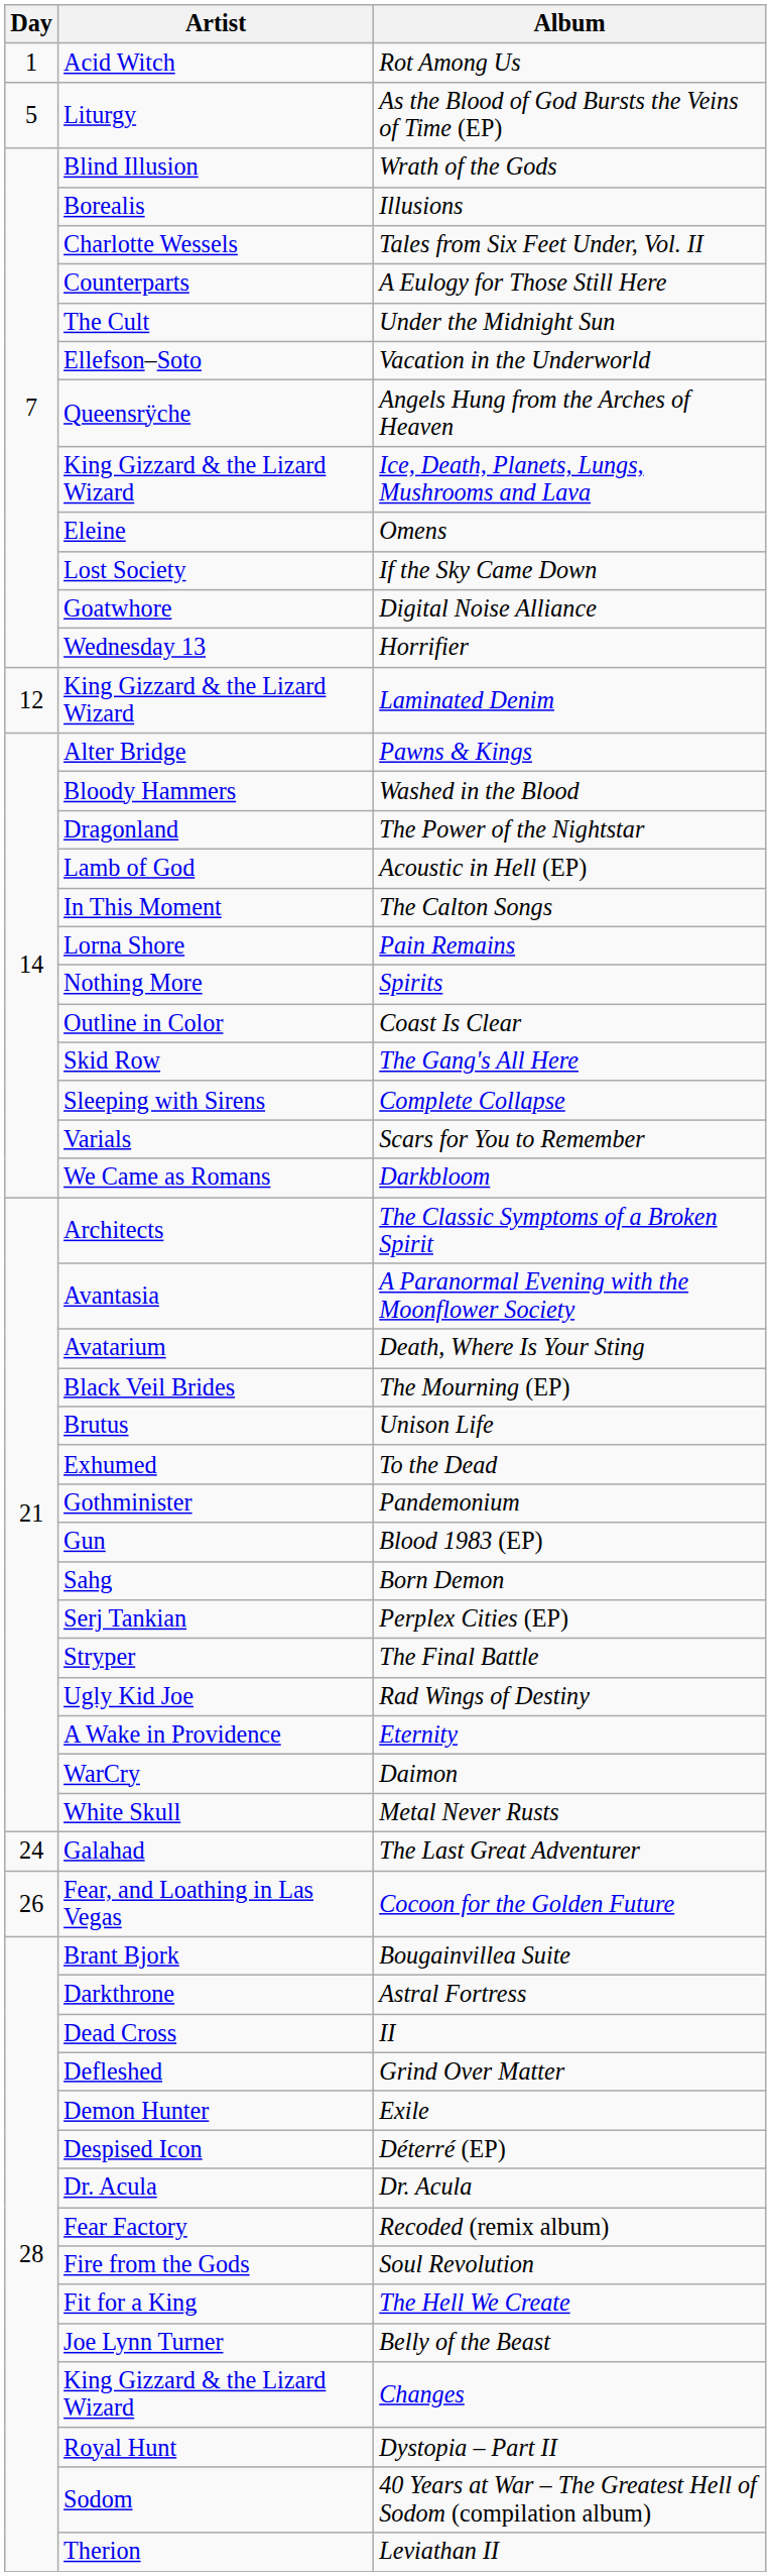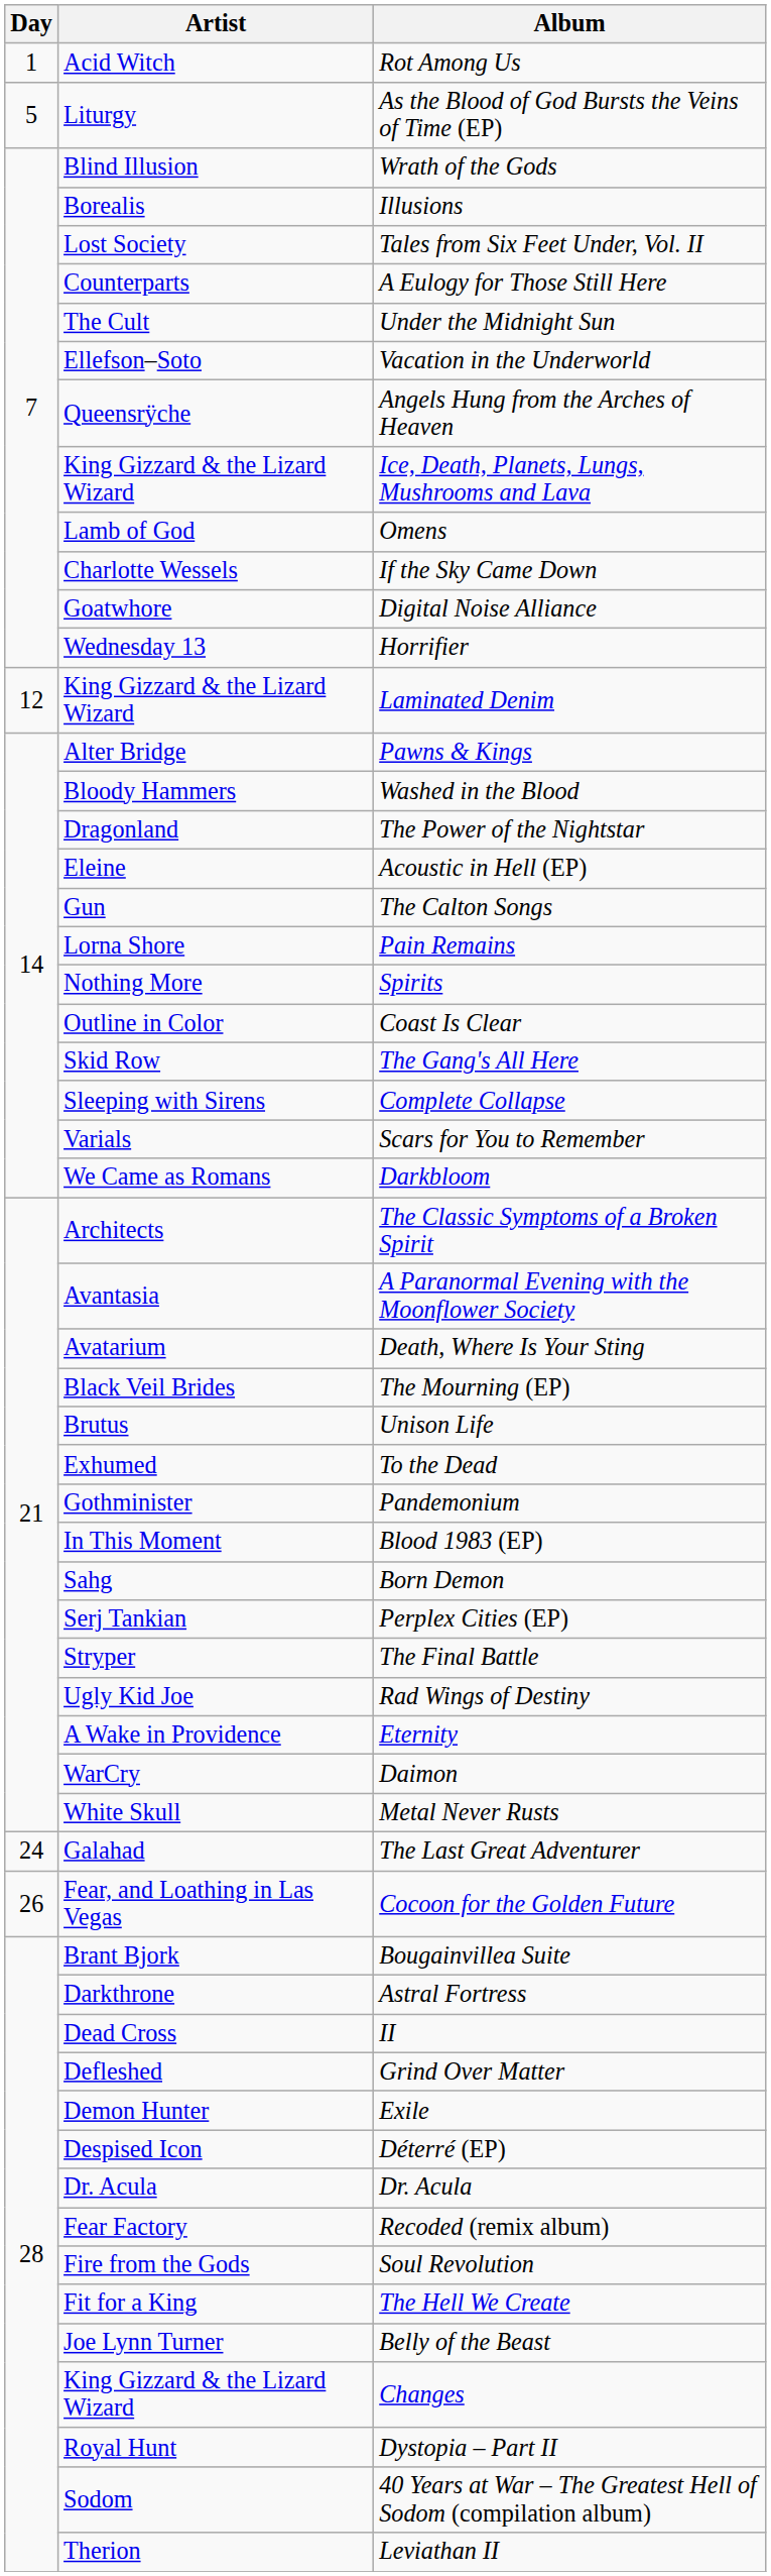Tales from Six Feet Under, Vol. II | Artist: Charlotte Wessels -> Lost Society
Omens | Artist: Eleine -> Lamb of God
If the Sky Came Down | Artist: Lost Society -> Charlotte Wessels
Acoustic in Hell (EP) | Artist: Lamb of God -> Eleine
The Calton Songs | Artist: In This Moment -> Gun
Blood 1983 (EP) | Artist: Gun -> In This Moment
